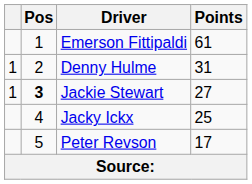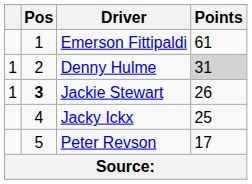Denny Hulme | Points: no background -> lightgrey background
Jackie Stewart | Points: 27 -> 26
